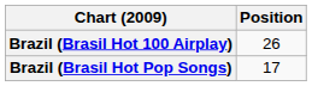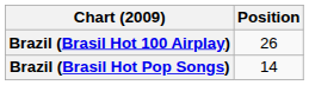Brazil (Brasil Hot Pop Songs) | Position: 17 -> 14
